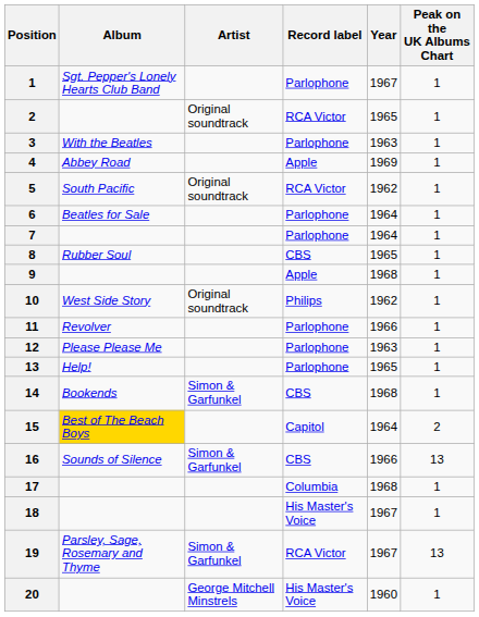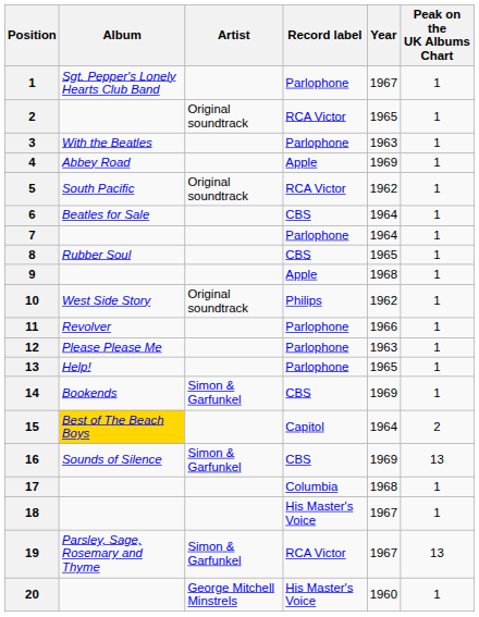6 | Record label: Parlophone -> CBS
14 | Year: 1968 -> 1969
16 | Year: 1966 -> 1969
